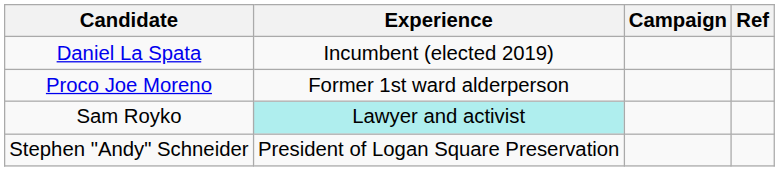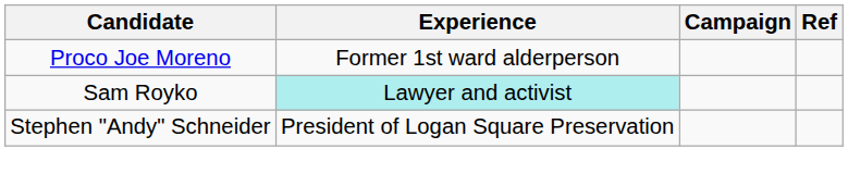- row: Daniel La Spata | Incumbent (elected 2019)
